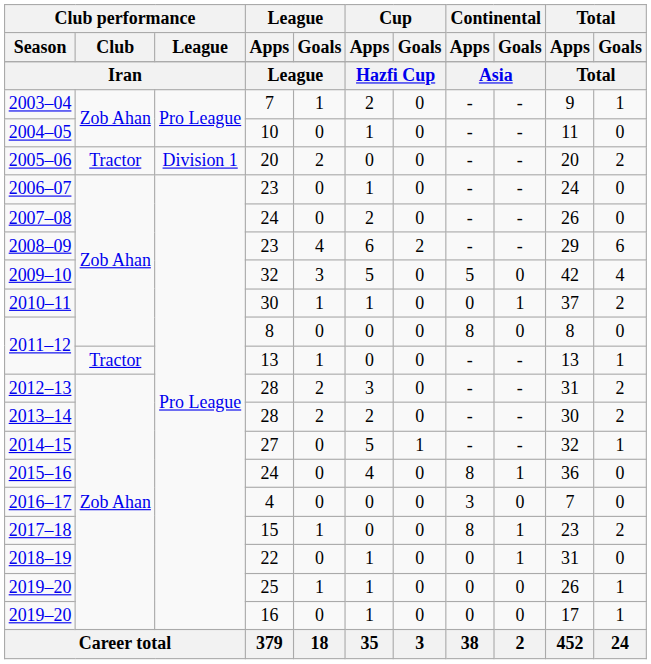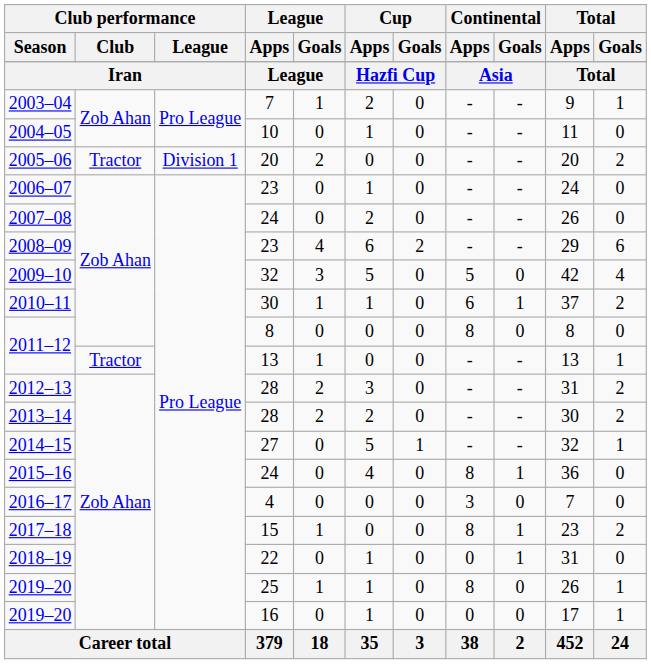2010–11 | Continental / Apps: 0 -> 6
2019–20 / 25 | Continental / Apps: 0 -> 8
